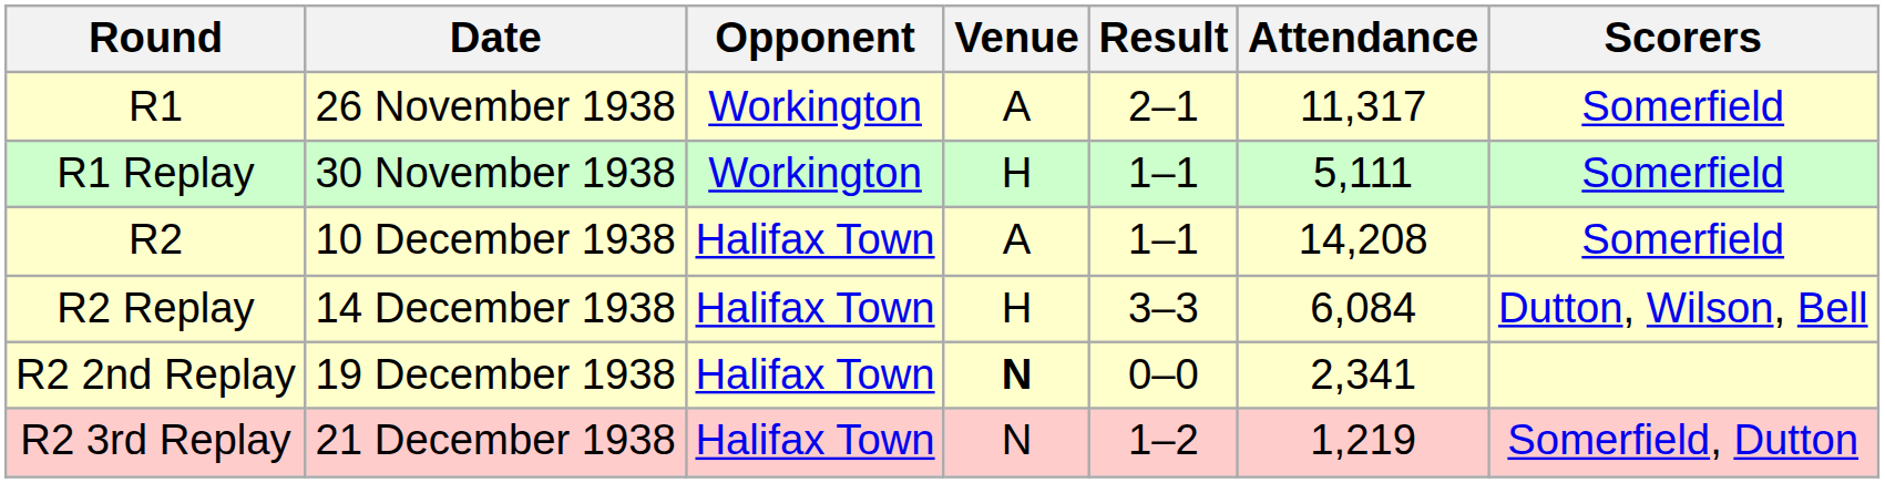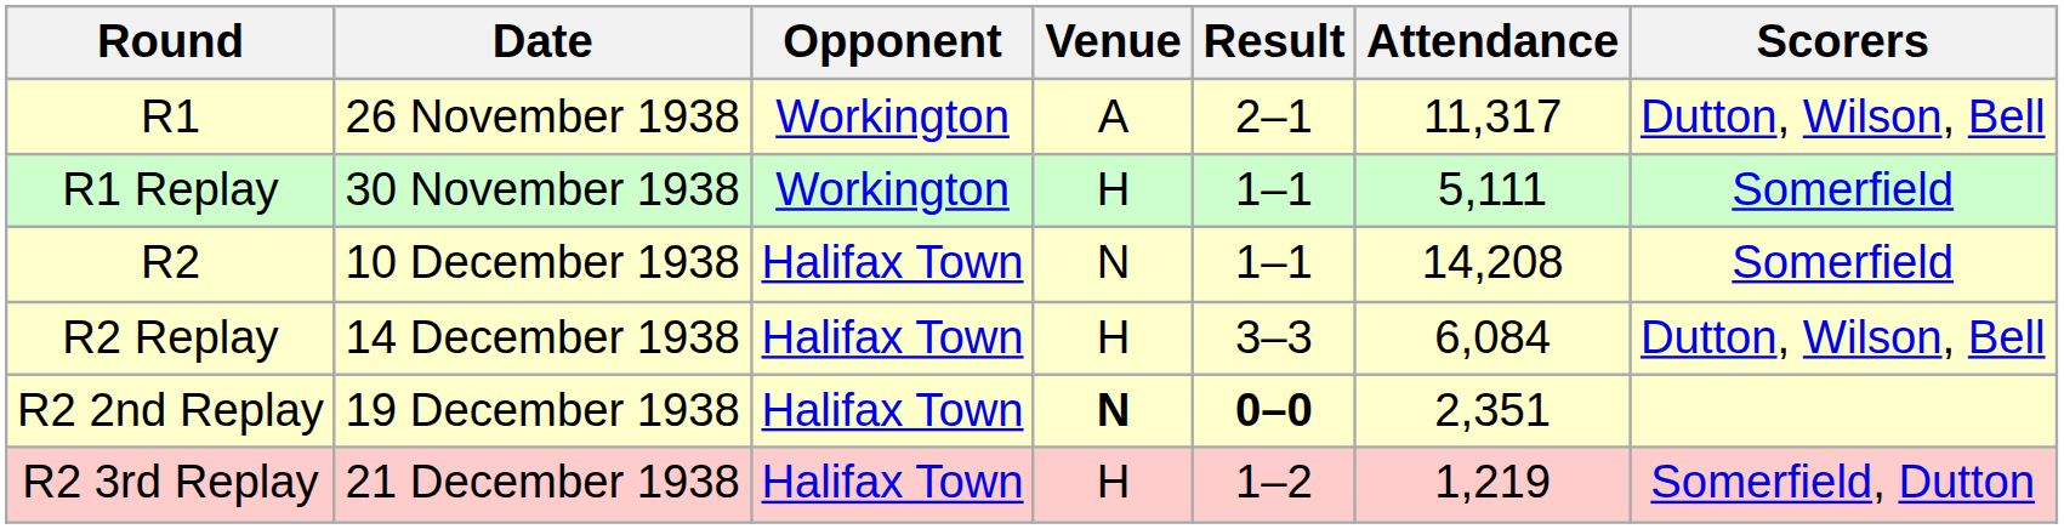R1 | Scorers: Somerfield -> Dutton, Wilson, Bell
R2 | Venue: A -> N
R2 2nd Replay | Result: normal -> bold
R2 2nd Replay | Attendance: 2,341 -> 2,351
R2 3rd Replay | Venue: N -> H
